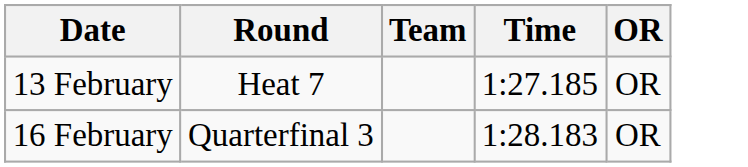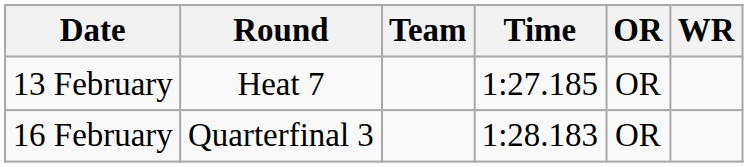+ column: WR
